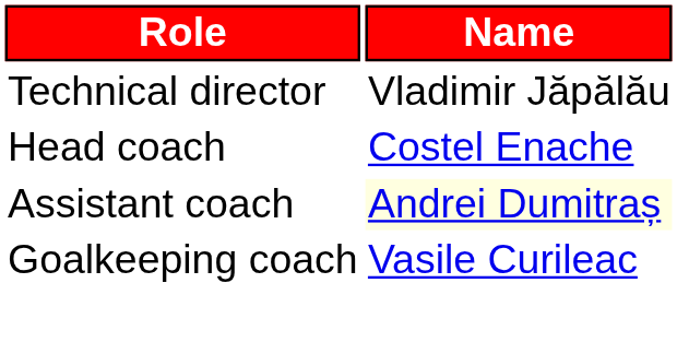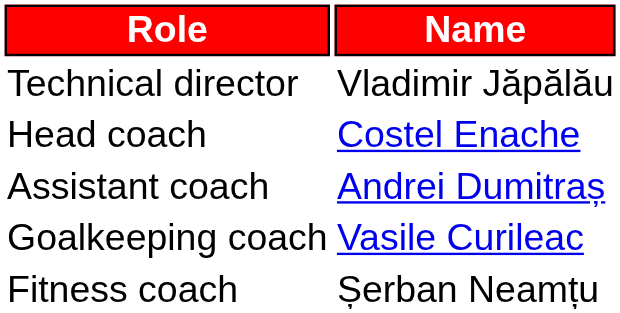Assistant coach | Name: lightyellow background -> no background
+ row: Fitness coach | Șerban Neamțu
